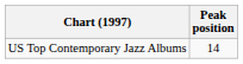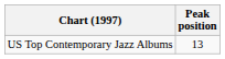US Top Contemporary Jazz Albums | Peak position: 14 -> 13
